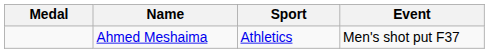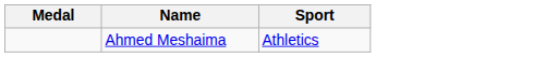- column: Event | Men's shot put F37
